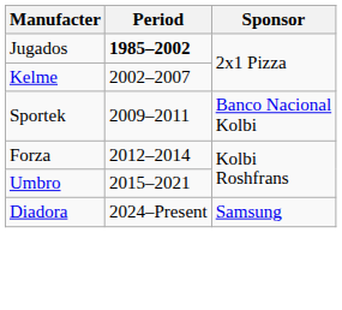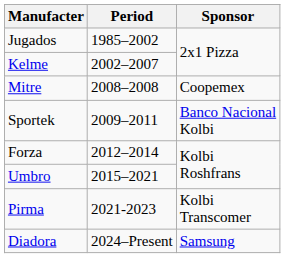Jugados | Period: bold -> normal
+ row: Mitre | 2008–2008 | Coopemex
+ row: Pirma | 2021-2023 | Kolbi Transcomer
